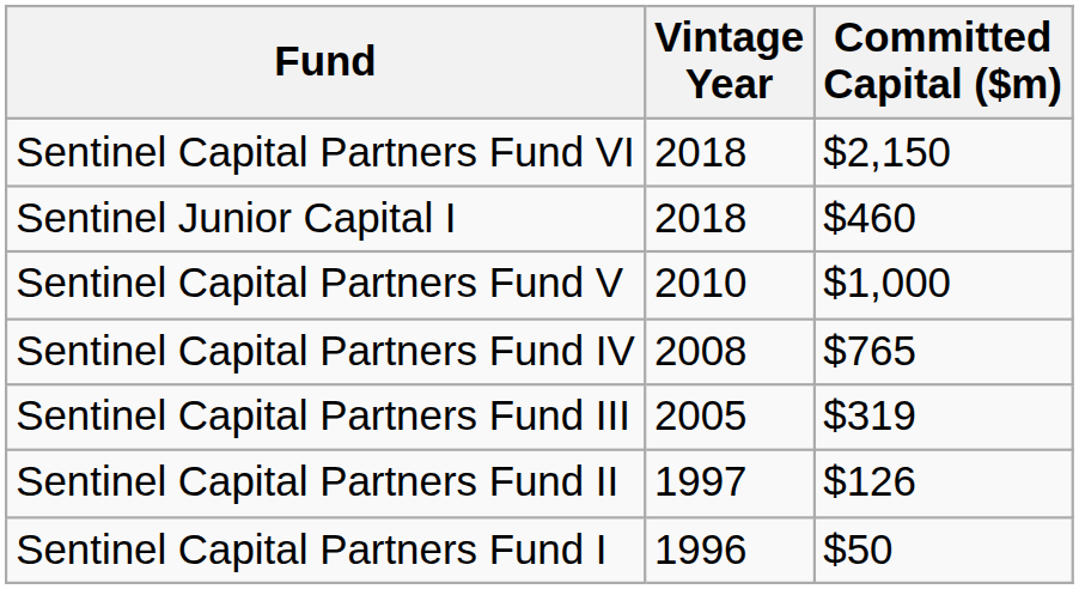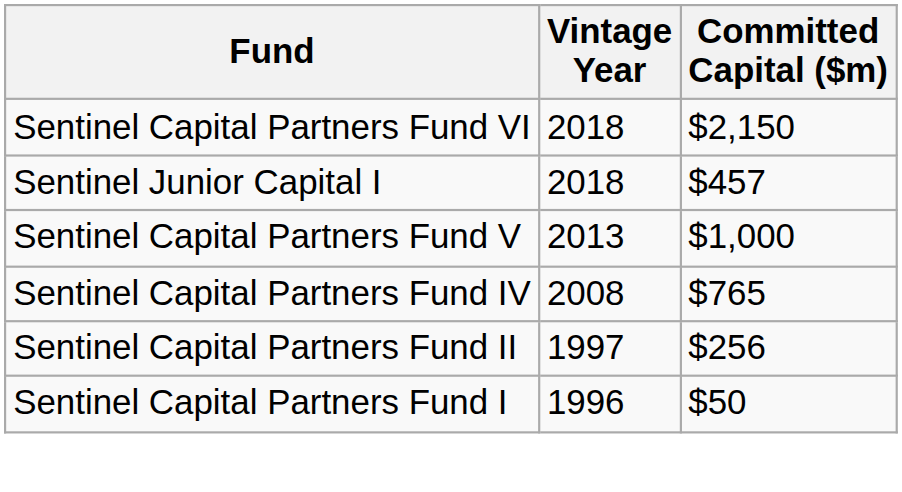Sentinel Junior Capital I | Committed Capital ($m): $460 -> $457
Sentinel Capital Partners Fund V | Vintage Year: 2010 -> 2013
- row: Sentinel Capital Partners Fund III | 2005 | $319
Sentinel Capital Partners Fund II | Committed Capital ($m): $126 -> $256
